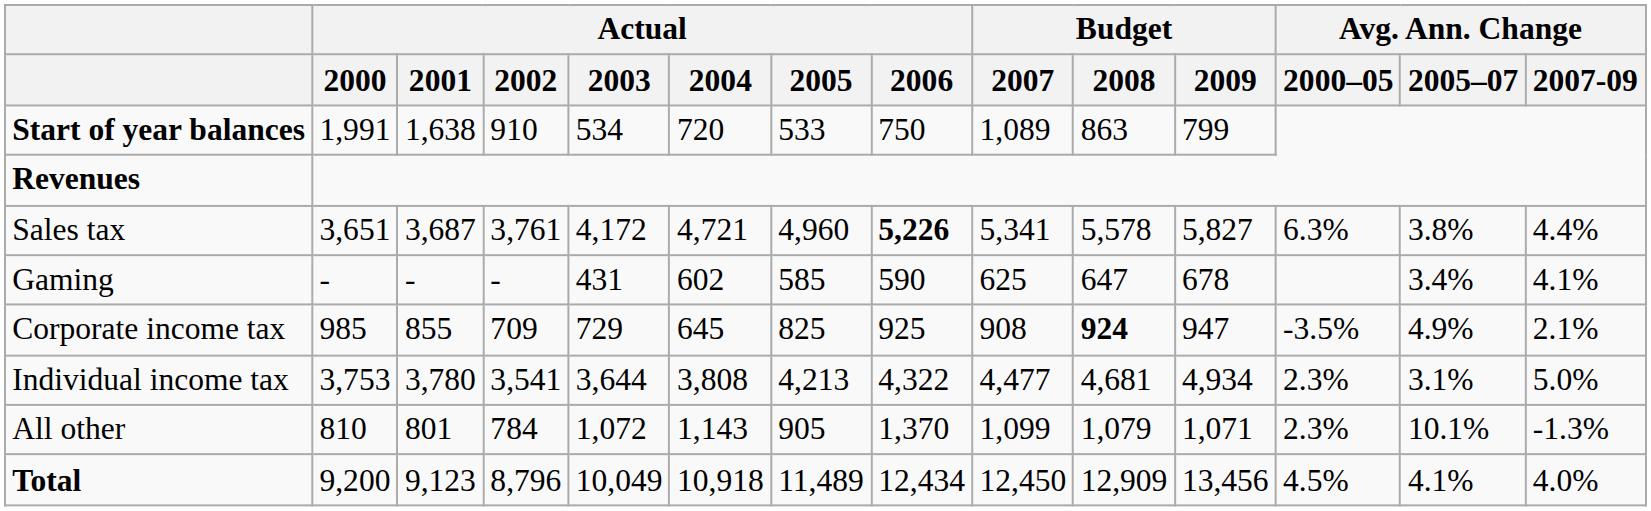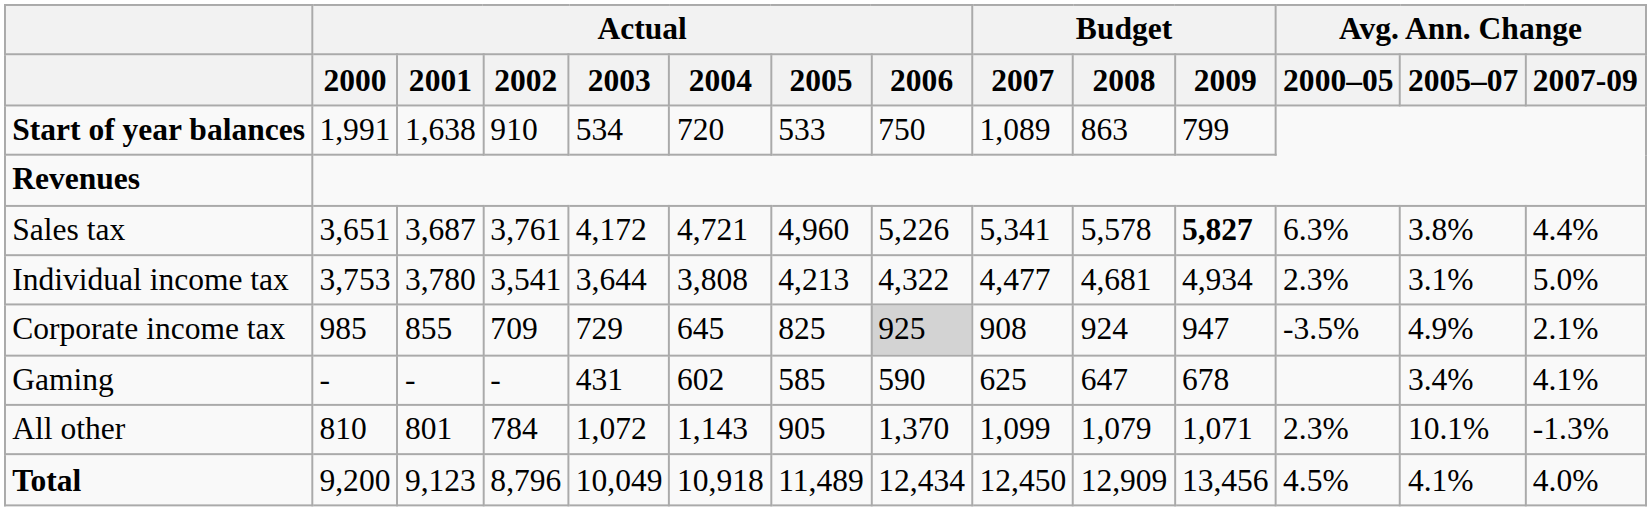Sales tax | Actual / 2006: bold -> normal
Sales tax | Budget / 2009: normal -> bold
rows swapped: Individual income tax <-> Gaming
Corporate income tax | Actual / 2006: no background -> lightgrey background
Corporate income tax | Budget / 2008: bold -> normal
